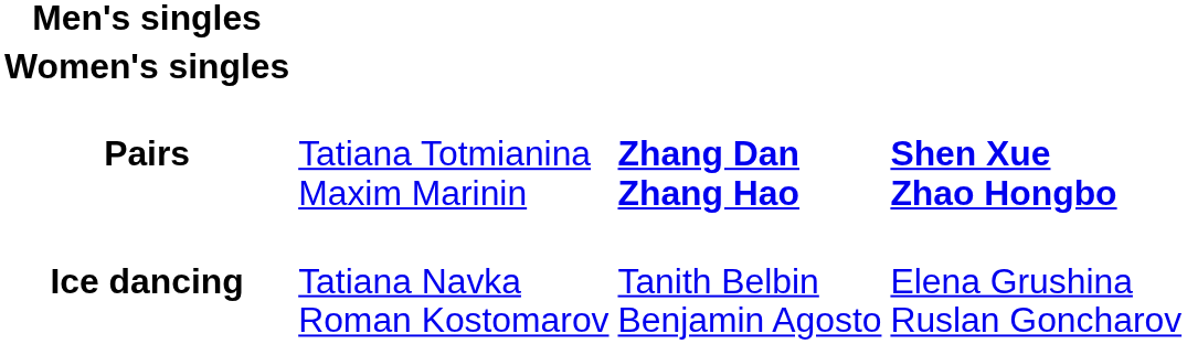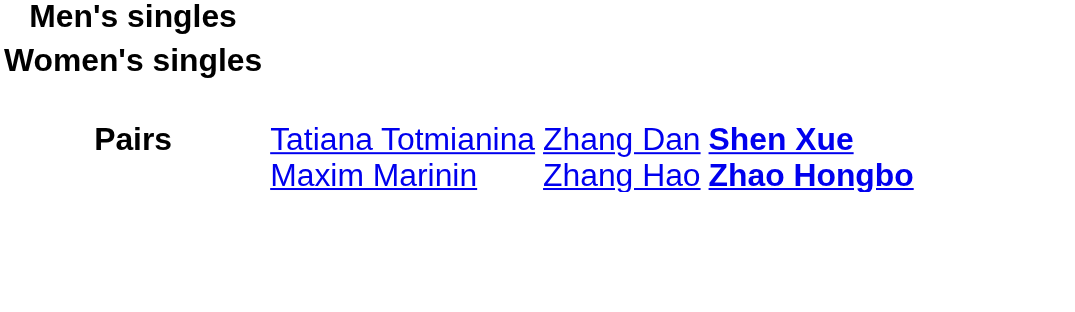Pairs | column 3: bold -> normal
- row: Ice dancing | Tatiana Navka Roman Kostomarov | Tanith Belbin Benjamin Agosto | Elena Grushina Ruslan Goncharov
